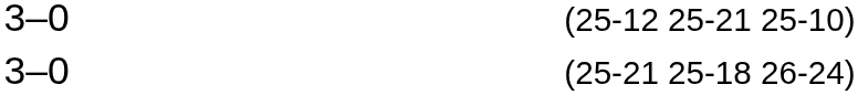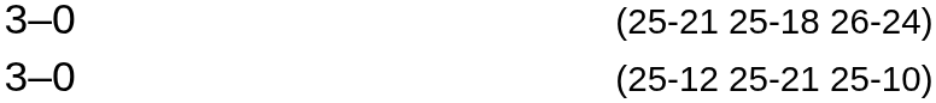rows swapped: (25-21 25-18 26-24) <-> (25-12 25-21 25-10)
